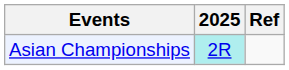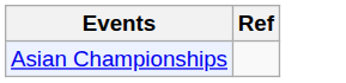- column: 2025 | 2R
